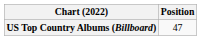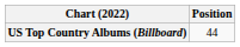US Top Country Albums (Billboard) | Position: 47 -> 44
